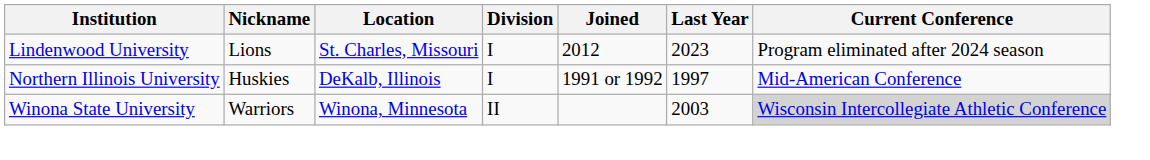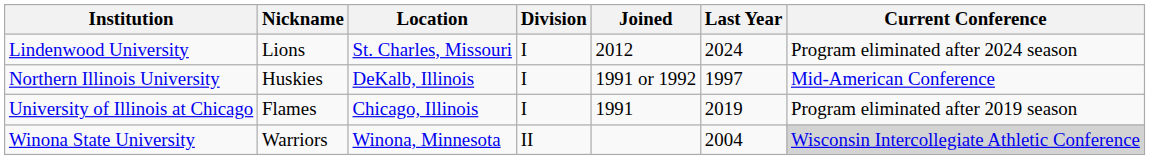Lindenwood University | Last Year: 2023 -> 2024
+ row: University of Illinois at Chicago | Flames | Chicago, Illinois | I | 1991 | 2019 | Program eliminated after 2019 season
Winona State University | Last Year: 2003 -> 2004
